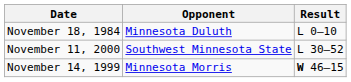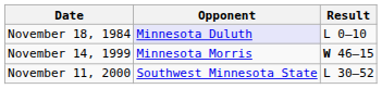November 18, 1984 | Opponent: no background -> lavender background
rows swapped: November 14, 1999 <-> November 11, 2000
